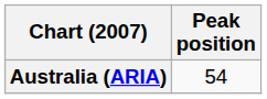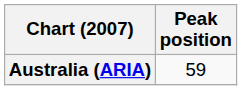Australia (ARIA) | Peak position: 54 -> 59
